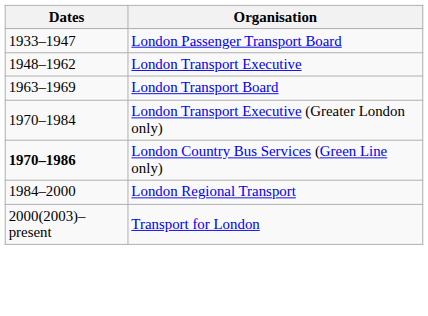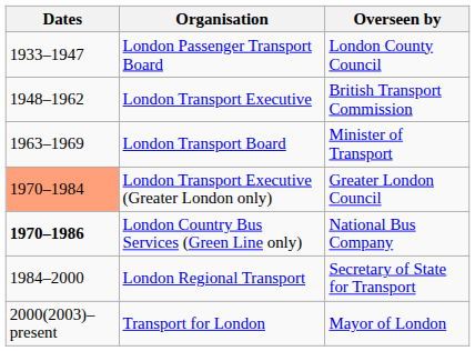+ column: Overseen by | London County Council | British Transport Commission | Minister of Transport | Greater London Council | National Bus Company | Secretary of State for Transport | Mayor of London
London Transport Executive (Greater London only) | Dates: no background -> lightsalmon background
